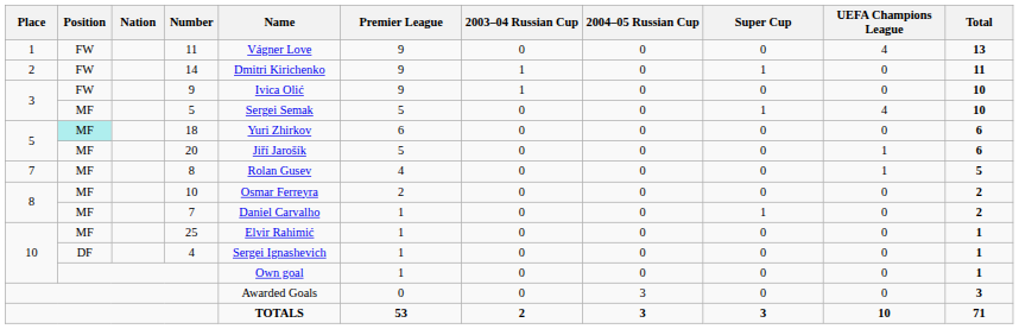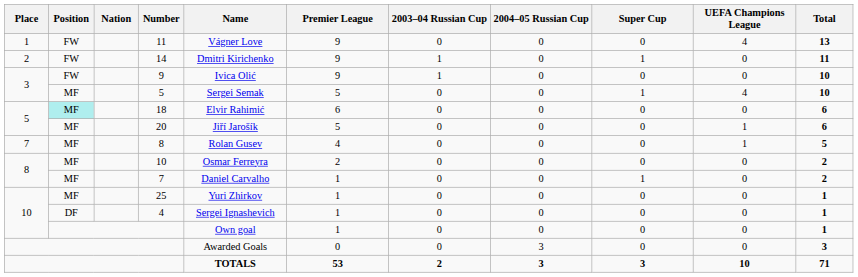18 | Name: Yuri Zhirkov -> Elvir Rahimić
25 | Name: Elvir Rahimić -> Yuri Zhirkov
